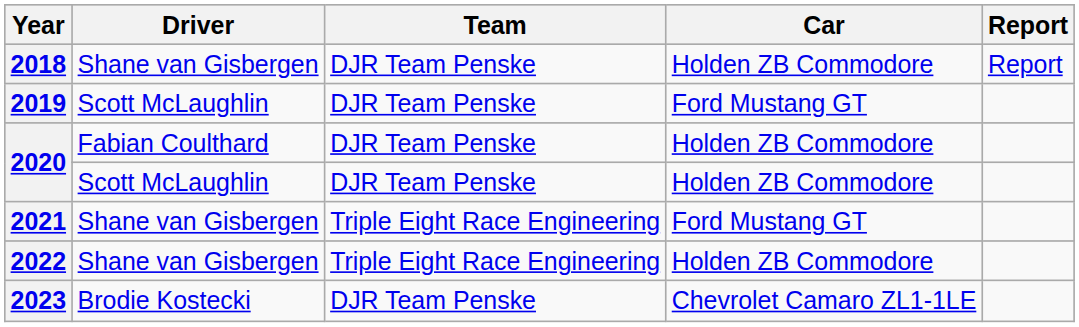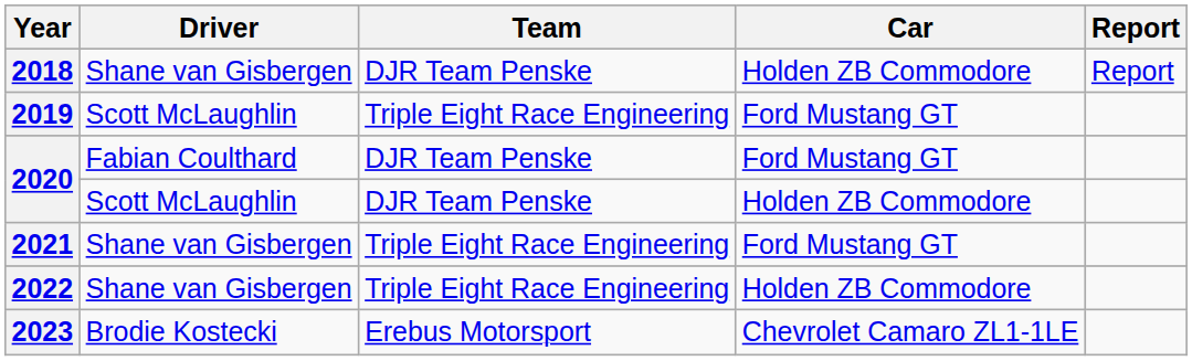2019 | Team: DJR Team Penske -> Triple Eight Race Engineering
2020 / Fabian Coulthard | Car: Holden ZB Commodore -> Ford Mustang GT
2023 | Team: DJR Team Penske -> Erebus Motorsport
